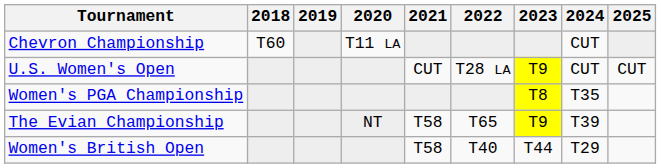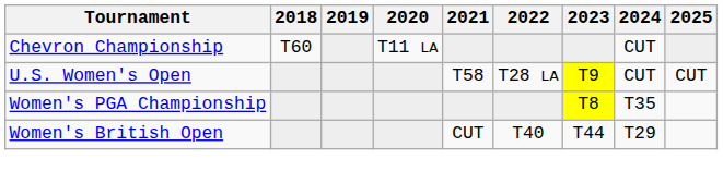U.S. Women's Open | 2021: CUT -> T58
- row: The Evian Championship | NT | T58 | T65 | T9 | T39
Women's British Open | 2021: T58 -> CUT
